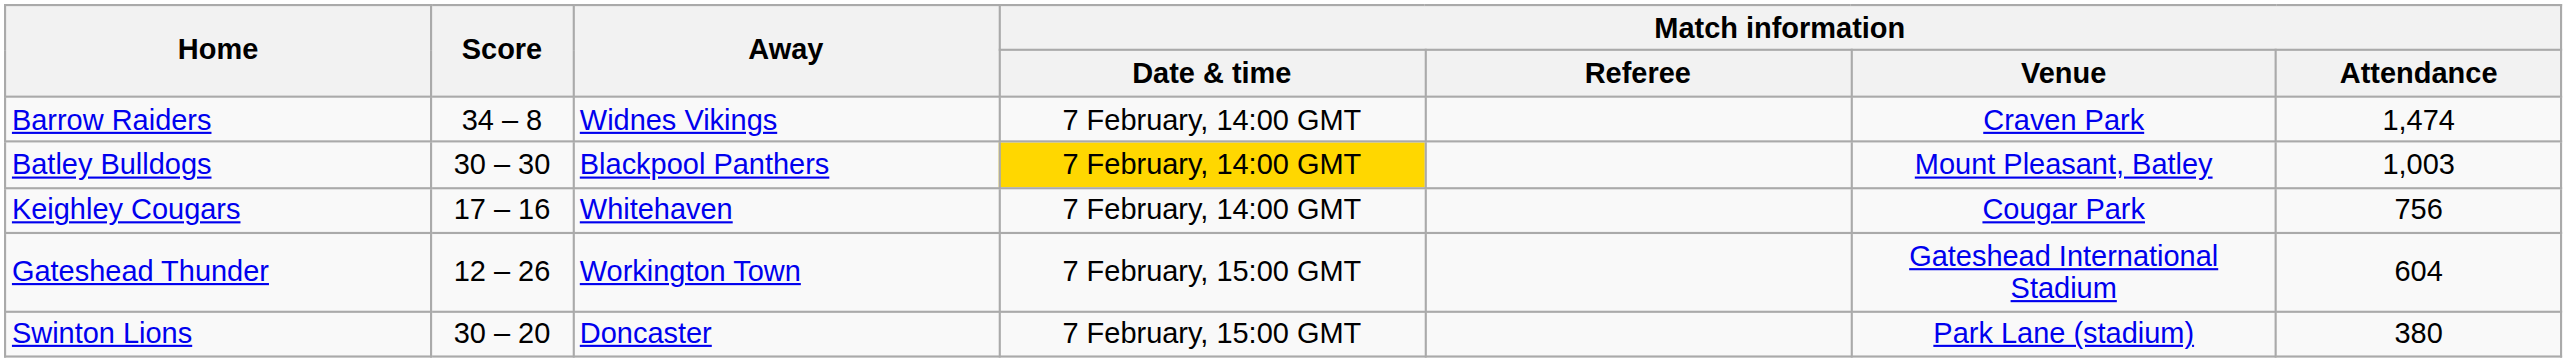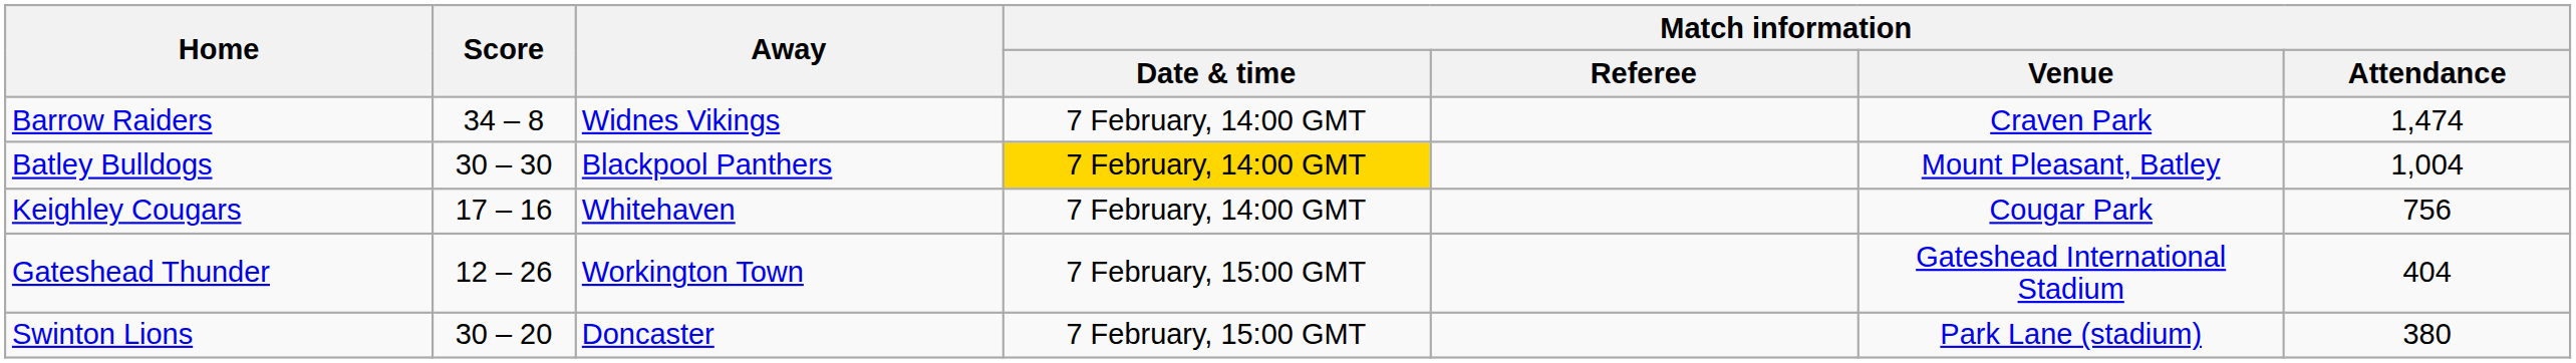Batley Bulldogs | Match information / Attendance: 1,003 -> 1,004
Gateshead Thunder | Match information / Attendance: 604 -> 404
